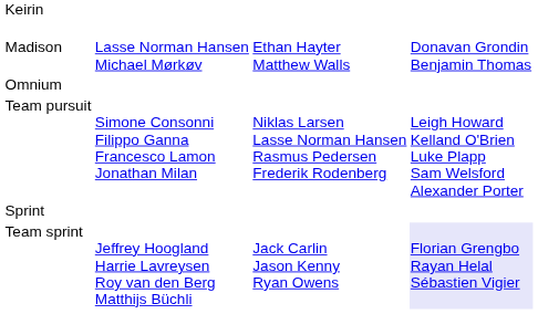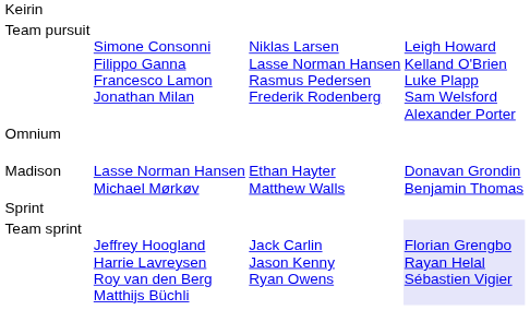rows swapped: Madison <-> Team pursuit
